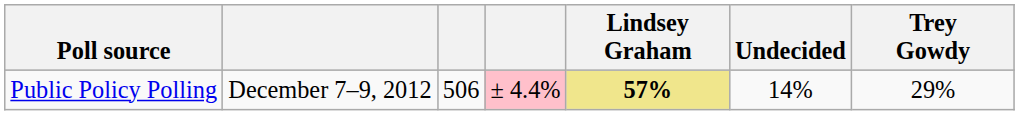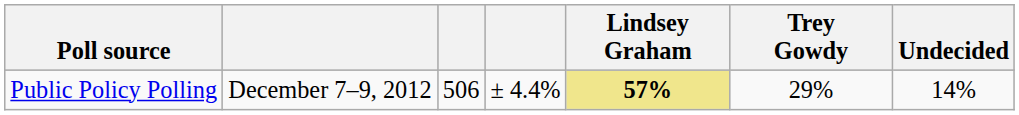columns swapped: Trey Gowdy <-> Undecided
Public Policy Polling | column 4: pink background -> no background
